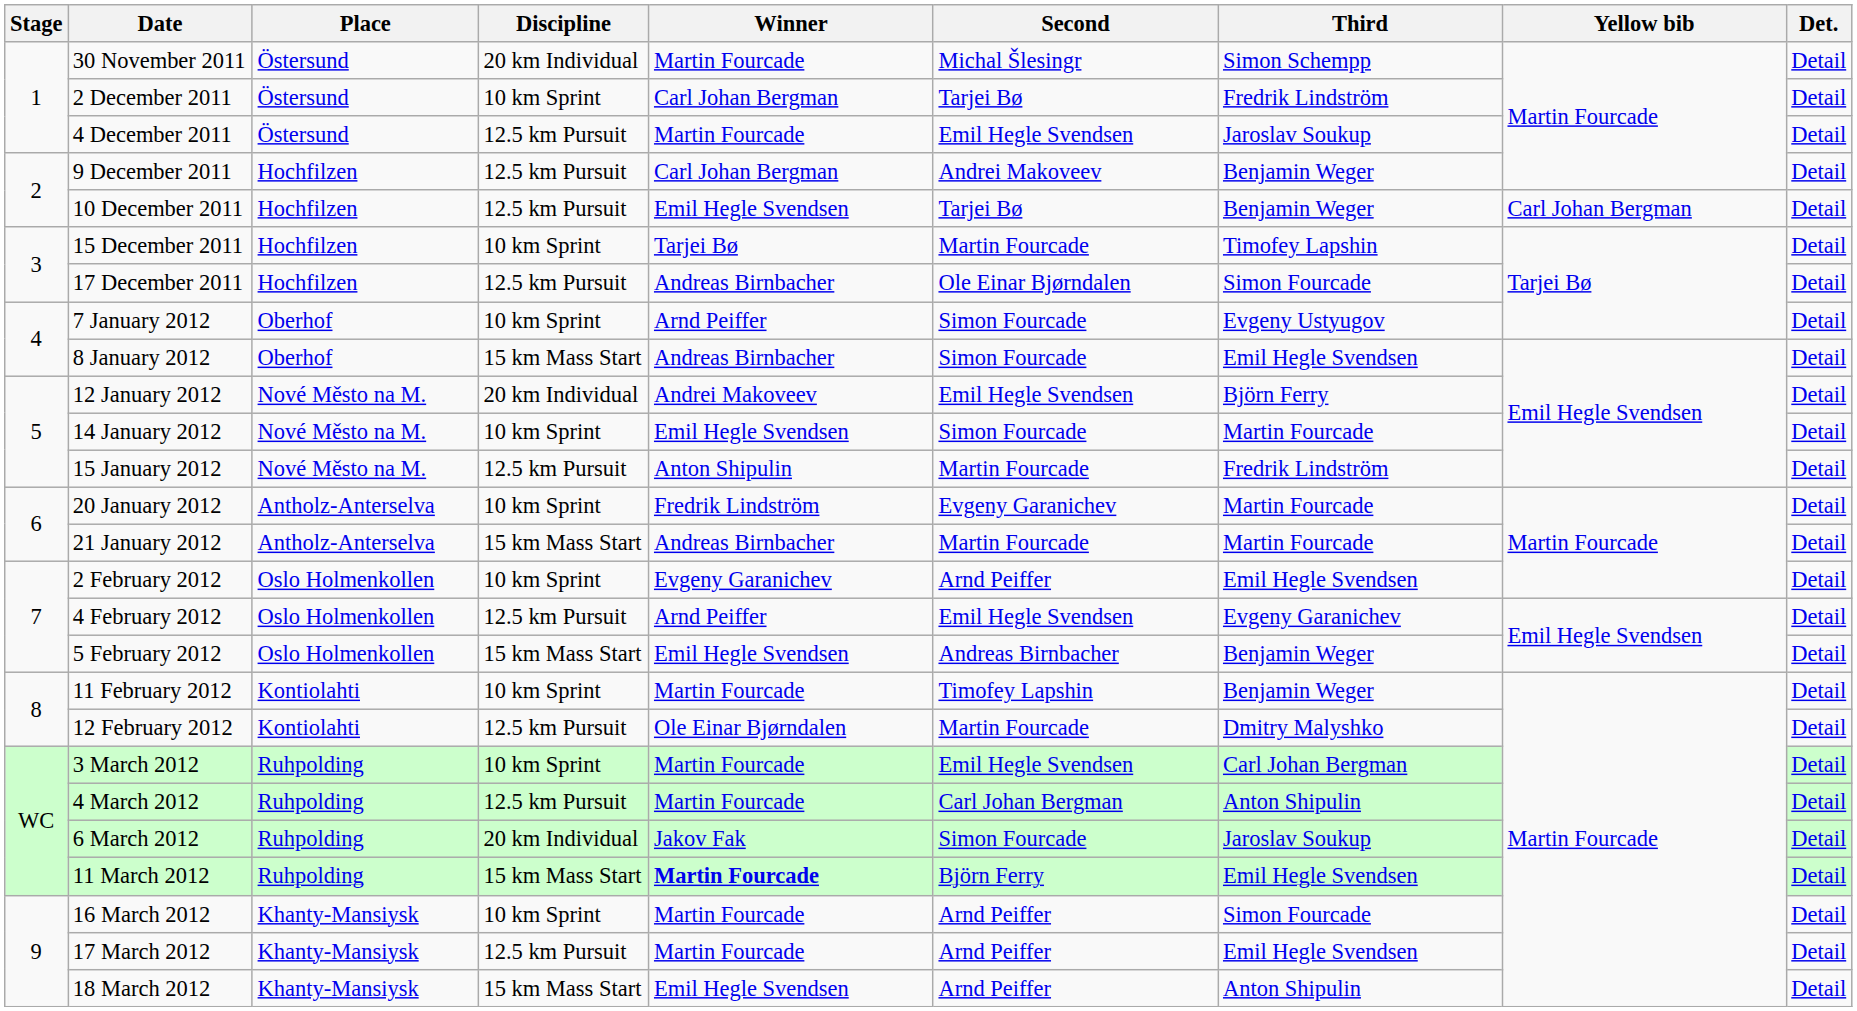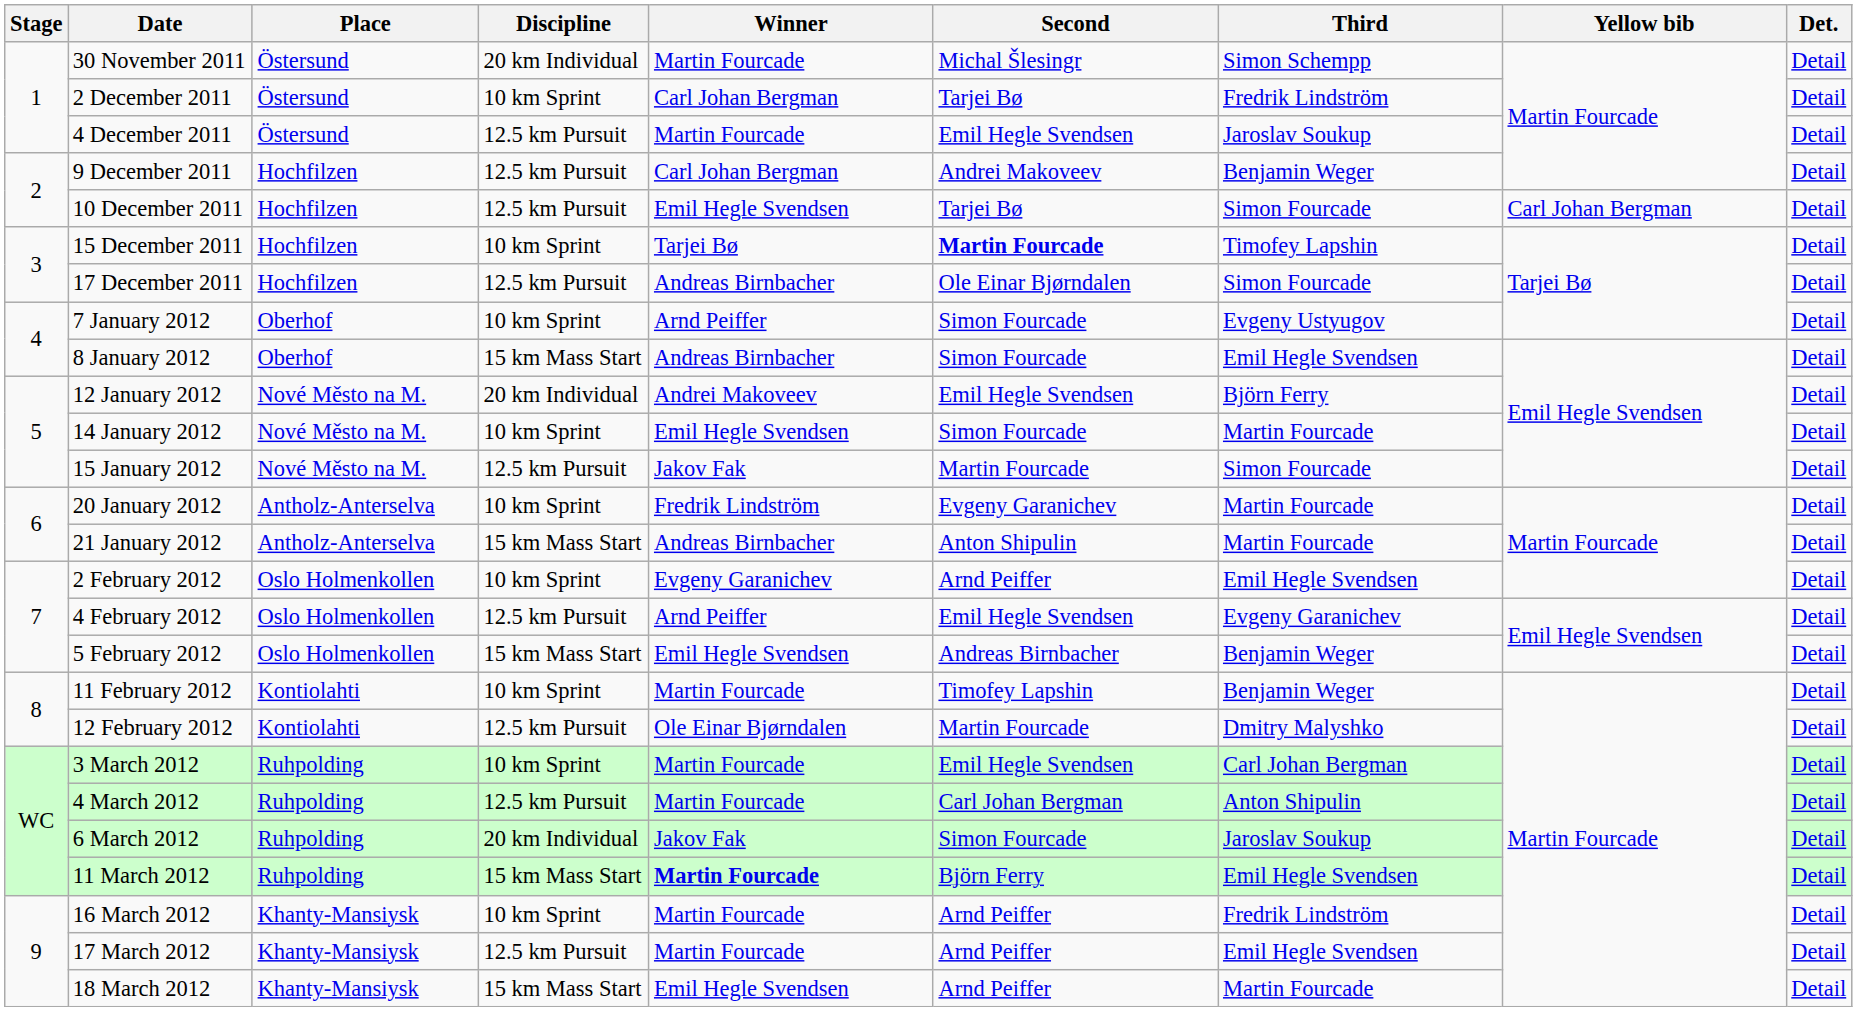10 December 2011 | Third: Benjamin Weger -> Simon Fourcade
15 December 2011 | Second: normal -> bold
15 January 2012 | Winner: Anton Shipulin -> Jakov Fak
15 January 2012 | Third: Fredrik Lindström -> Simon Fourcade
21 January 2012 | Second: Martin Fourcade -> Anton Shipulin
16 March 2012 | Third: Simon Fourcade -> Fredrik Lindström
18 March 2012 | Third: Anton Shipulin -> Martin Fourcade
